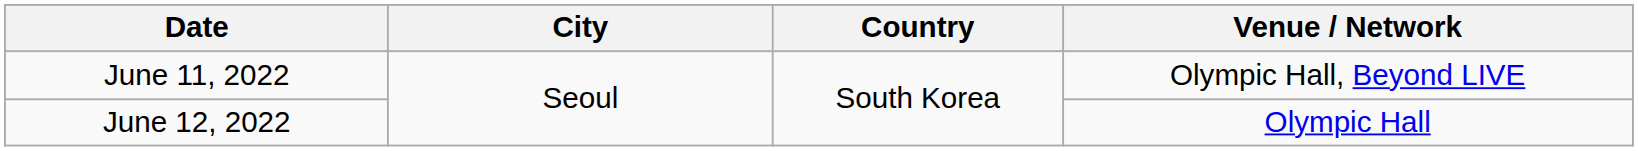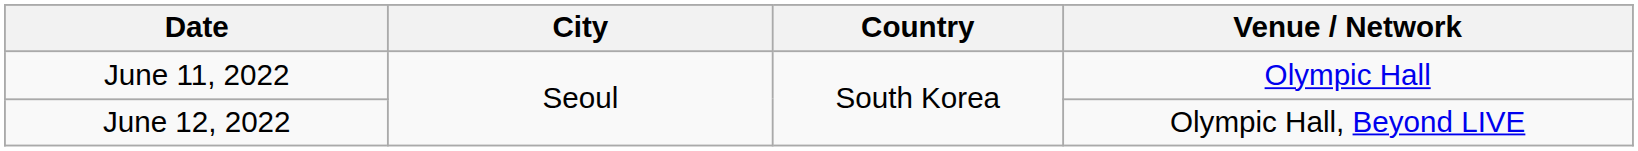June 11, 2022 | Venue / Network: Olympic Hall, Beyond LIVE -> Olympic Hall
June 12, 2022 | Venue / Network: Olympic Hall -> Olympic Hall, Beyond LIVE
